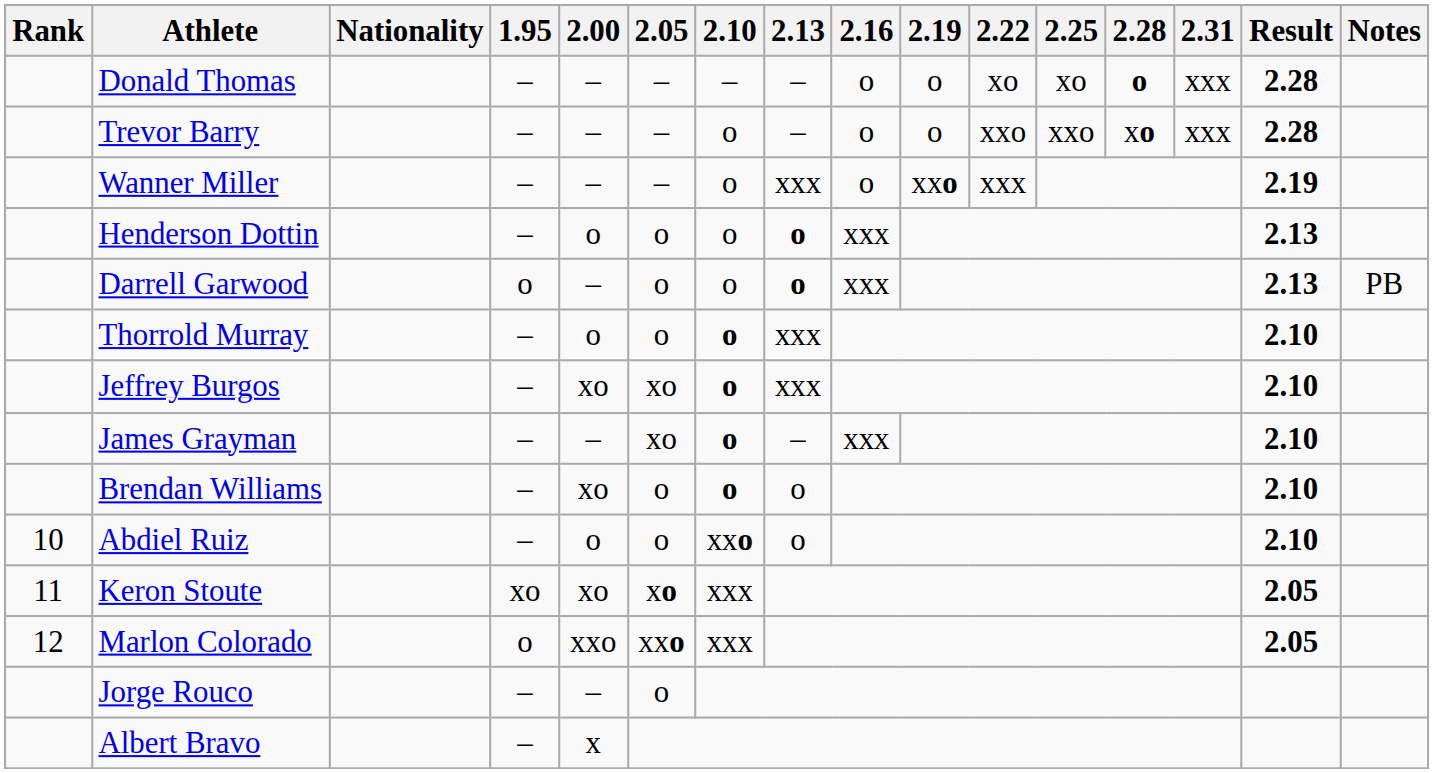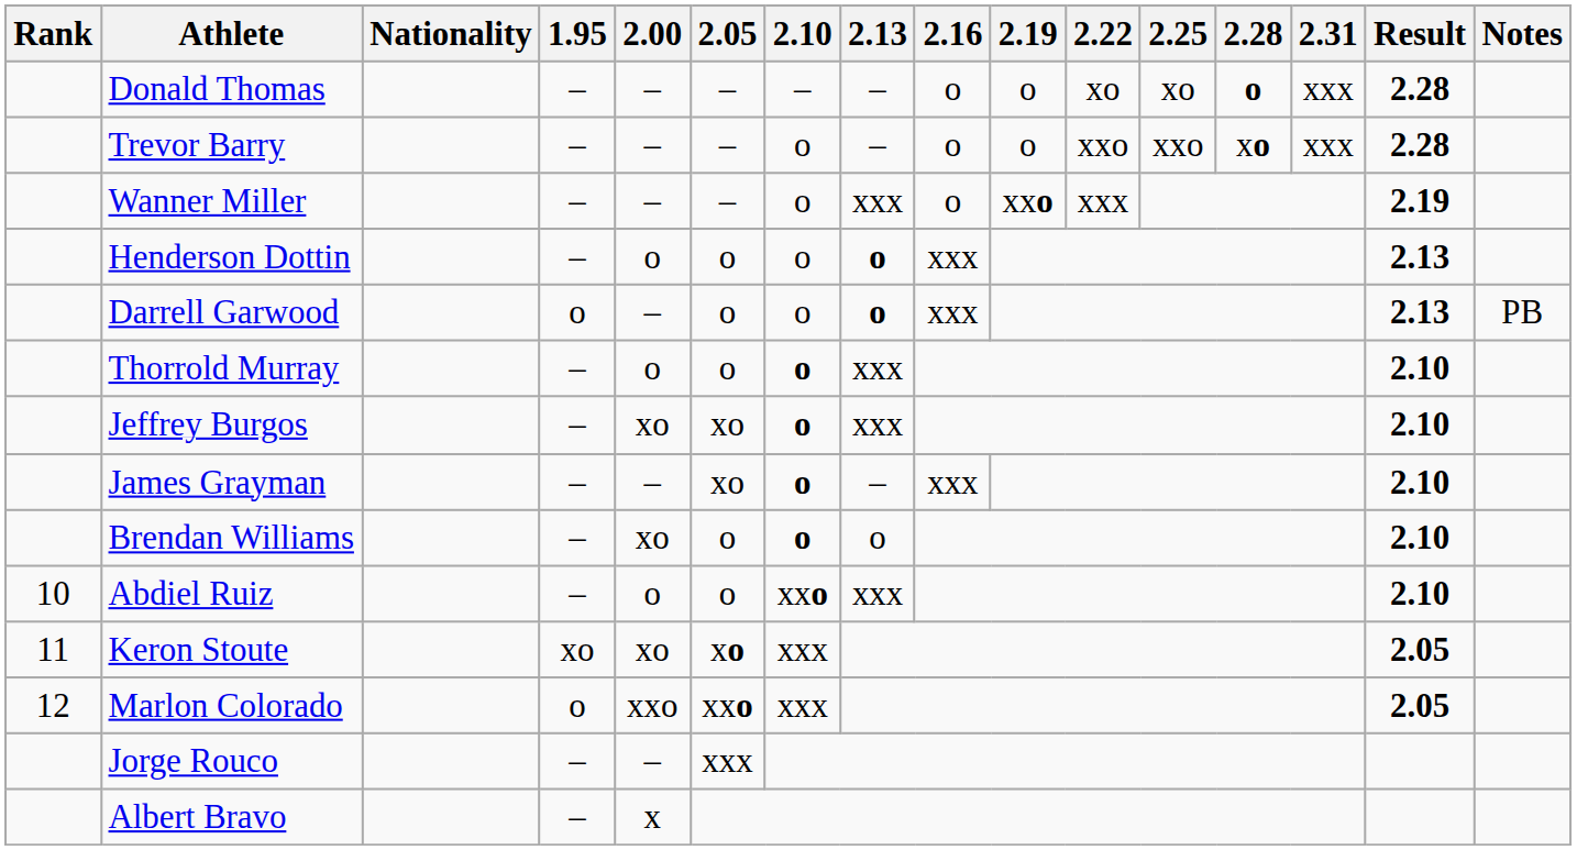Abdiel Ruiz | 2.13: o -> xxx
Jorge Rouco | 2.05: o -> xxx
